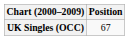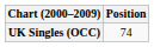UK Singles (OCC) | Position: 67 -> 74
